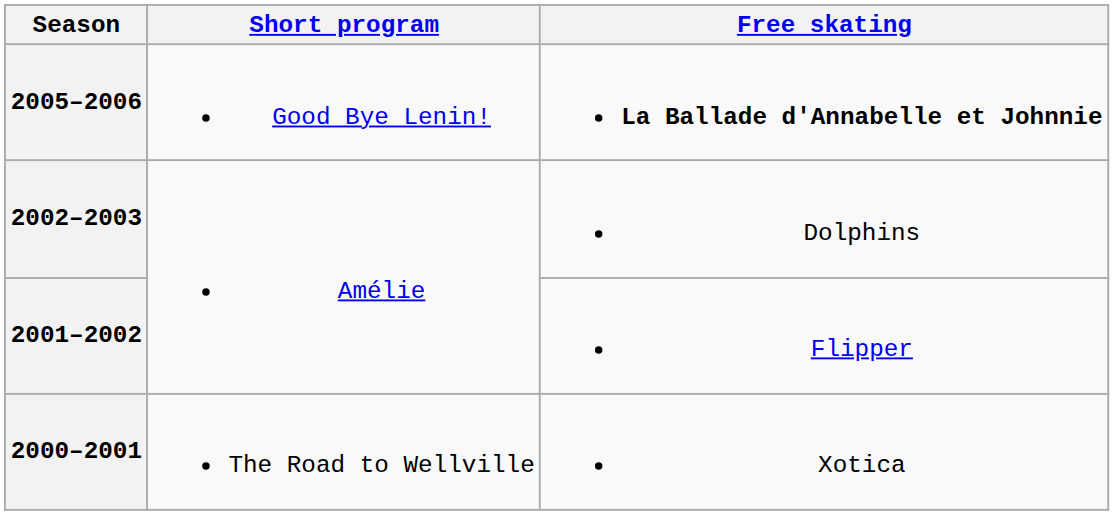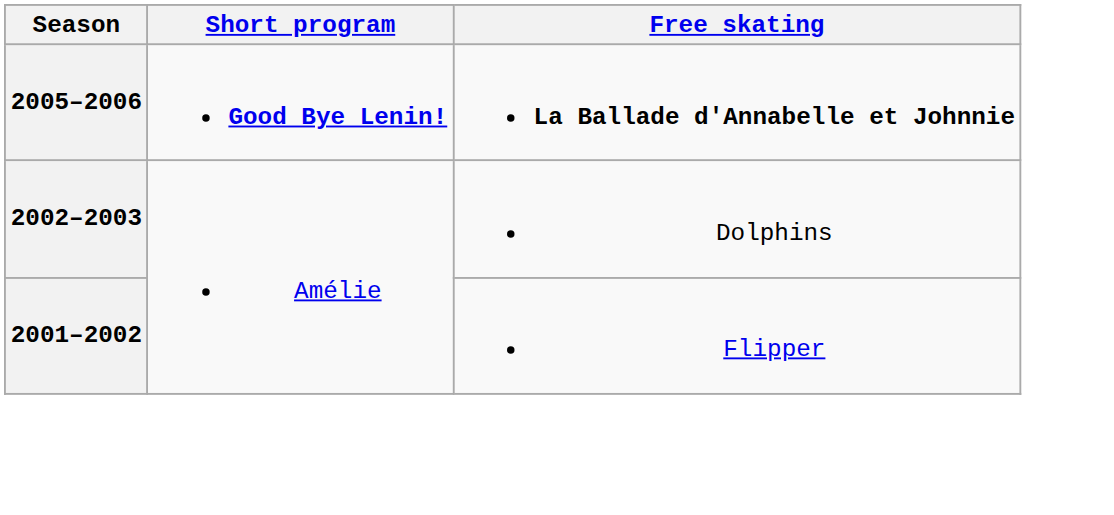2005–2006 | Short program: normal -> bold
- row: 2000–2001 | The Road to Wellville | Xotica
